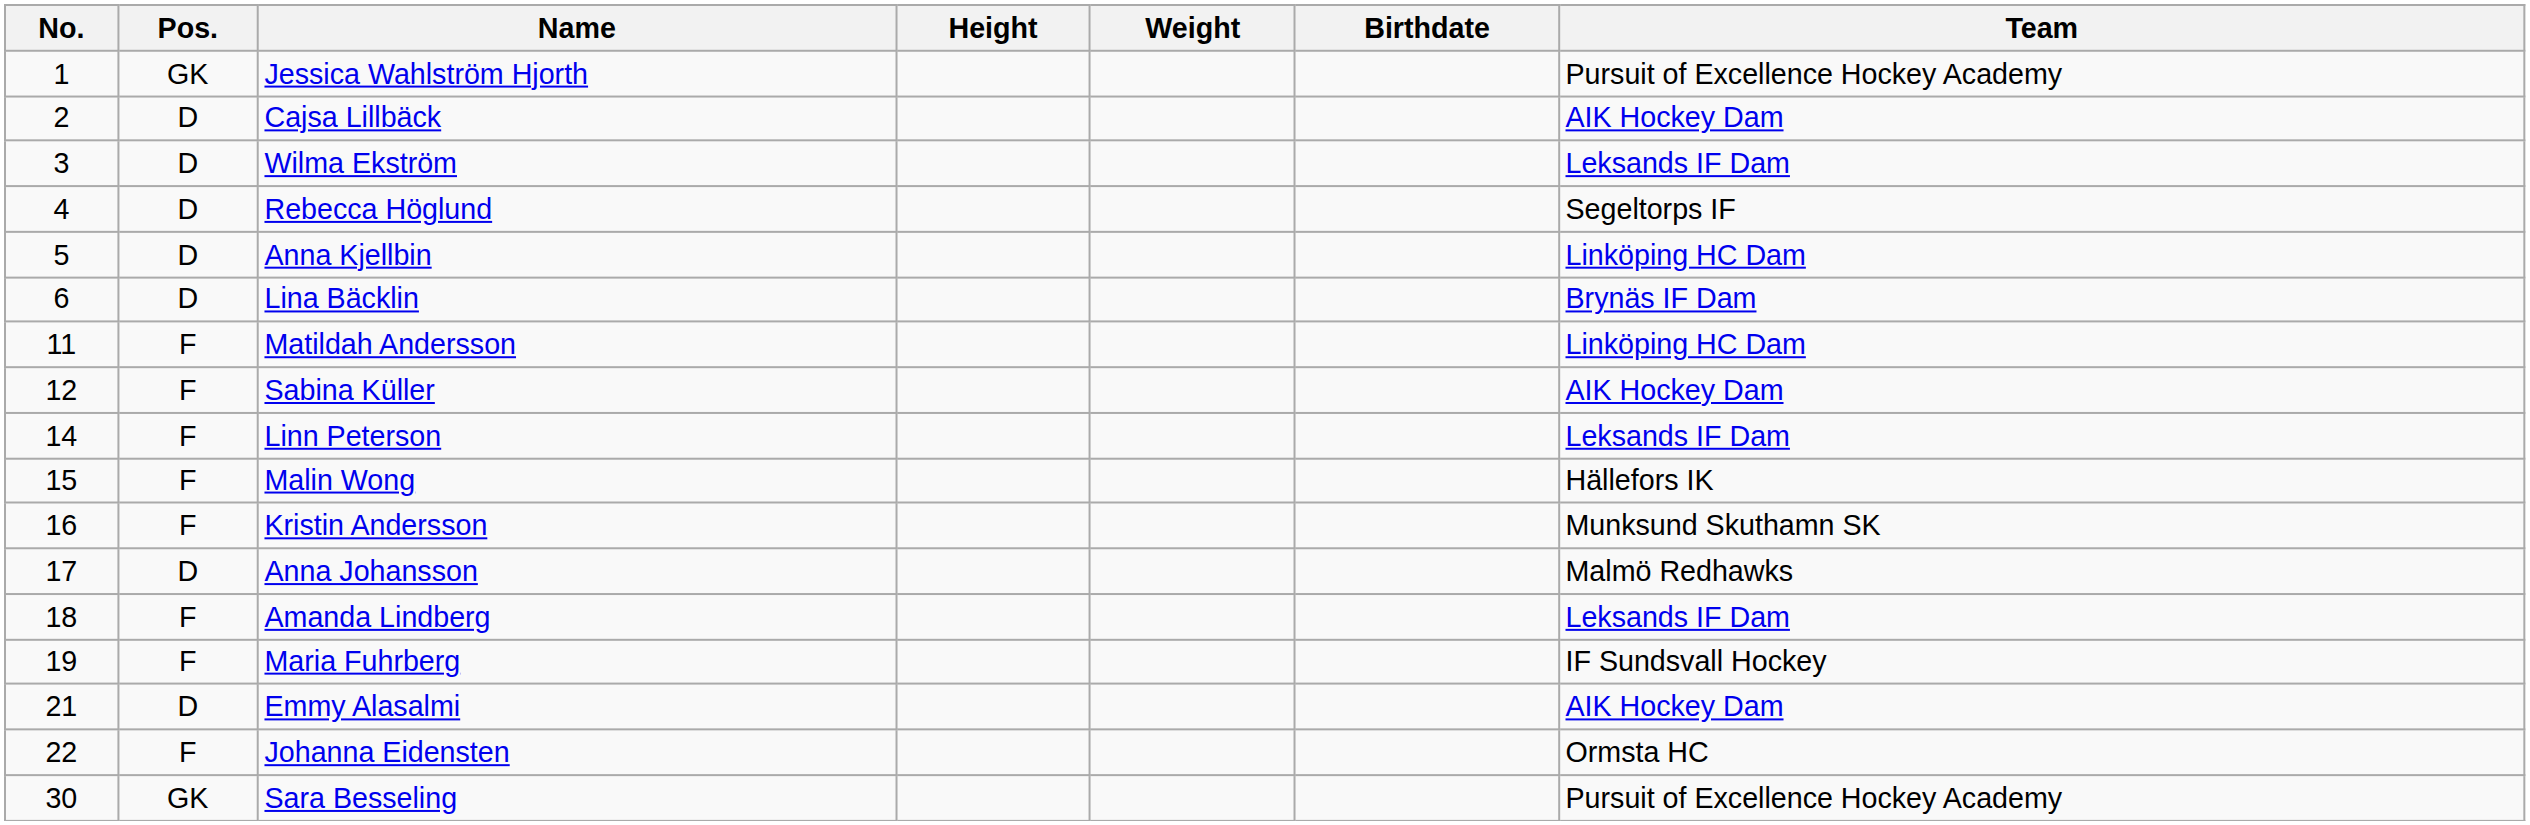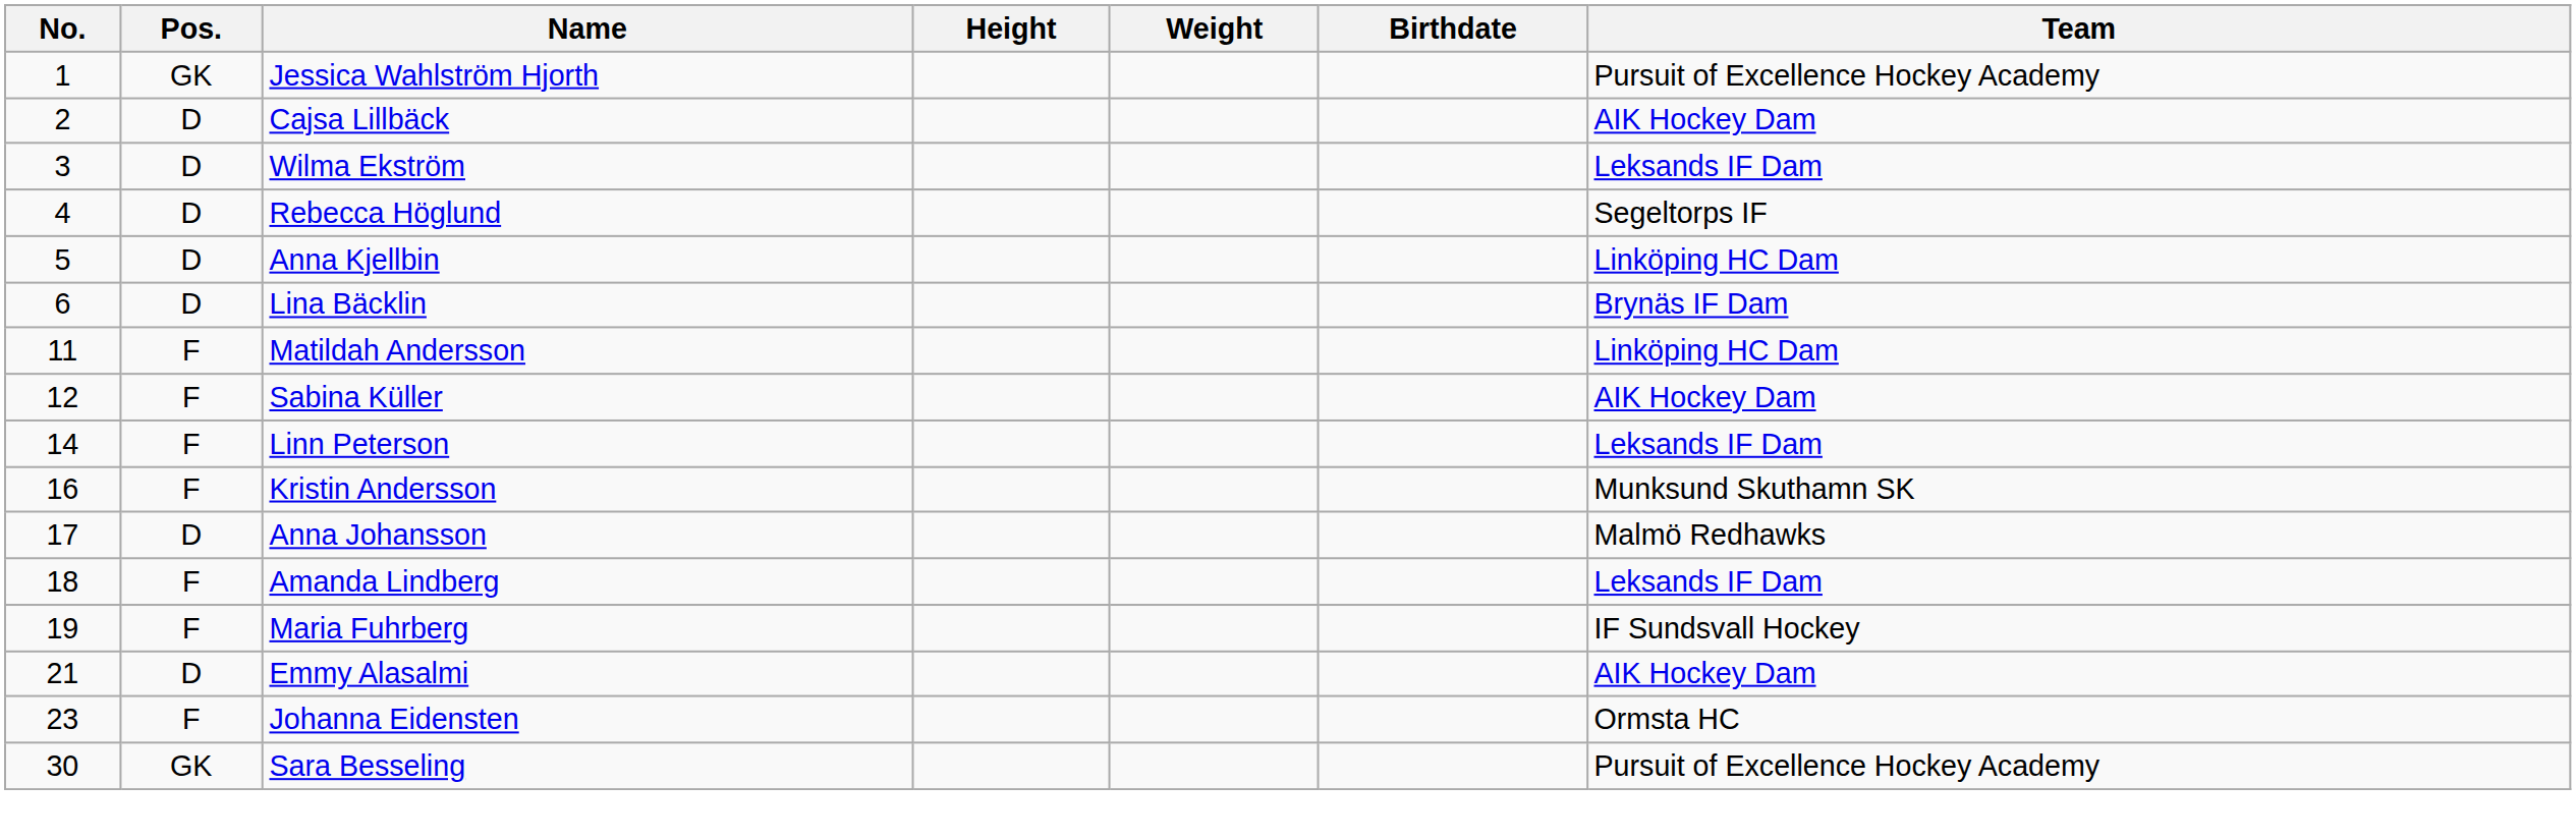- row: 15 | F | Malin Wong | Hällefors IK
Johanna Eidensten | No.: 22 -> 23
